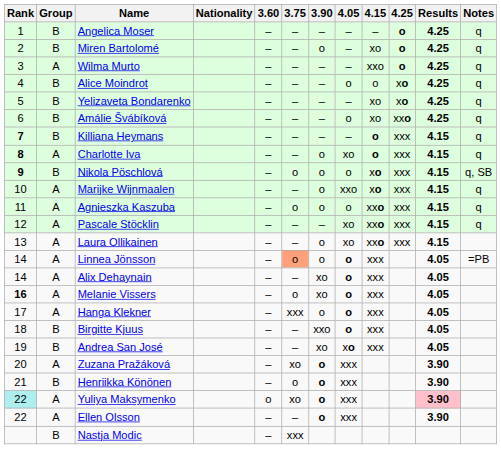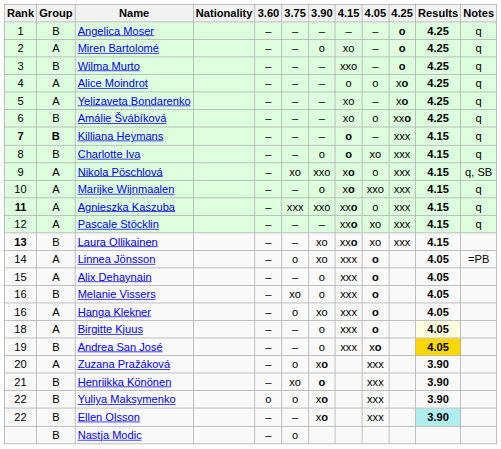columns swapped: 4.05 <-> 4.15
Miren Bartolomé | Group: B -> A
Wilma Murto | Group: A -> B
Alice Moindrot | Group: B -> A
Yelizaveta Bondarenko | Group: B -> A
Killiana Heymans | Group: normal -> bold
Charlotte Iva | Rank: bold -> normal
Charlotte Iva | Group: A -> B
Nikola Pöschlová | Rank: bold -> normal
Nikola Pöschlová | Group: B -> A
Nikola Pöschlová | 3.75: o -> xo
Nikola Pöschlová | 3.90: o -> xxo
Agnieszka Kaszuba | Rank: normal -> bold
Agnieszka Kaszuba | 3.75: o -> xxx
Agnieszka Kaszuba | 3.90: o -> xxo
Laura Ollikainen | Rank: normal -> bold
Laura Ollikainen | Group: A -> B
Laura Ollikainen | 3.90: o -> xo
Linnea Jönsson | 3.75: lightsalmon background -> no background
Linnea Jönsson | 3.90: o -> xo
Alix Dehaynain | Rank: 14 -> 15
Alix Dehaynain | 3.90: xo -> o
Melanie Vissers | Rank: bold -> normal
Melanie Vissers | Group: A -> B
Melanie Vissers | 3.75: o -> xo
Melanie Vissers | 3.90: xo -> o
Hanga Klekner | Rank: 17 -> 16
Hanga Klekner | 3.75: xxx -> o
Hanga Klekner | 3.90: o -> xo
Birgitte Kjuus | Group: B -> A
Birgitte Kjuus | 3.90: xxo -> o
Birgitte Kjuus | Results: no background -> lightyellow background
Andrea San José | 3.90: xo -> o
Andrea San José | Results: no background -> gold background
Zuzana Pražáková | 3.75: xo -> o
Zuzana Pražáková | 3.90: o -> xo
Henriikka Könönen | 3.75: o -> xo
Yuliya Maksymenko | Rank: paleturquoise background -> no background
Yuliya Maksymenko | Group: A -> B
Yuliya Maksymenko | 3.75: xo -> o
Yuliya Maksymenko | 3.90: o -> xo
Yuliya Maksymenko | Results: pink background -> no background
Ellen Olsson | Group: A -> B
Ellen Olsson | 3.90: o -> xo
Ellen Olsson | Results: no background -> paleturquoise background
Nastja Modic | 3.75: xxx -> o
